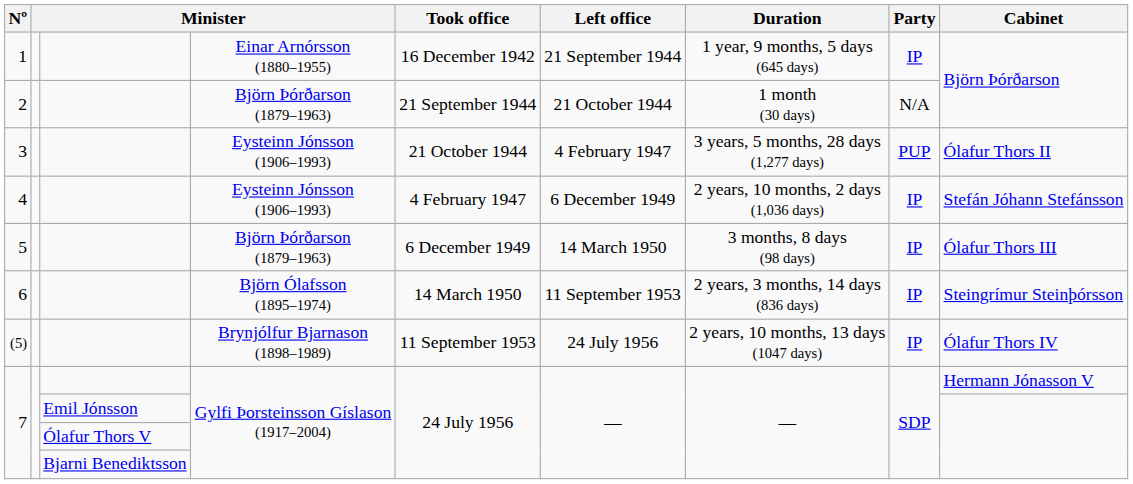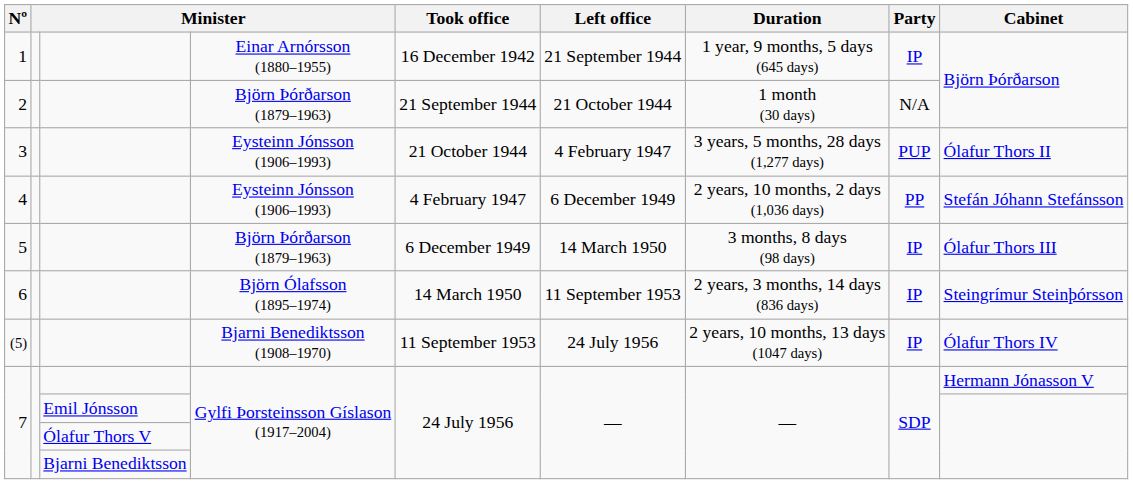4 | Party: IP -> PP
(5) | column 4: Brynjólfur Bjarnason (1898–1989) -> Bjarni Benediktsson (1908–1970)
